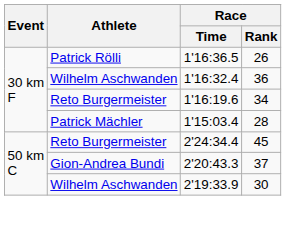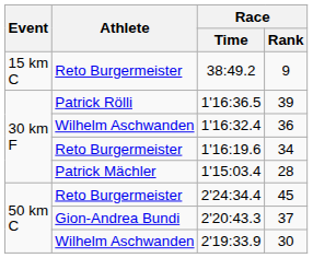+ row: 15 km C | Reto Burgermeister | 38:49.2 | 9
1'16:36.5 | Race / Rank: 26 -> 39
